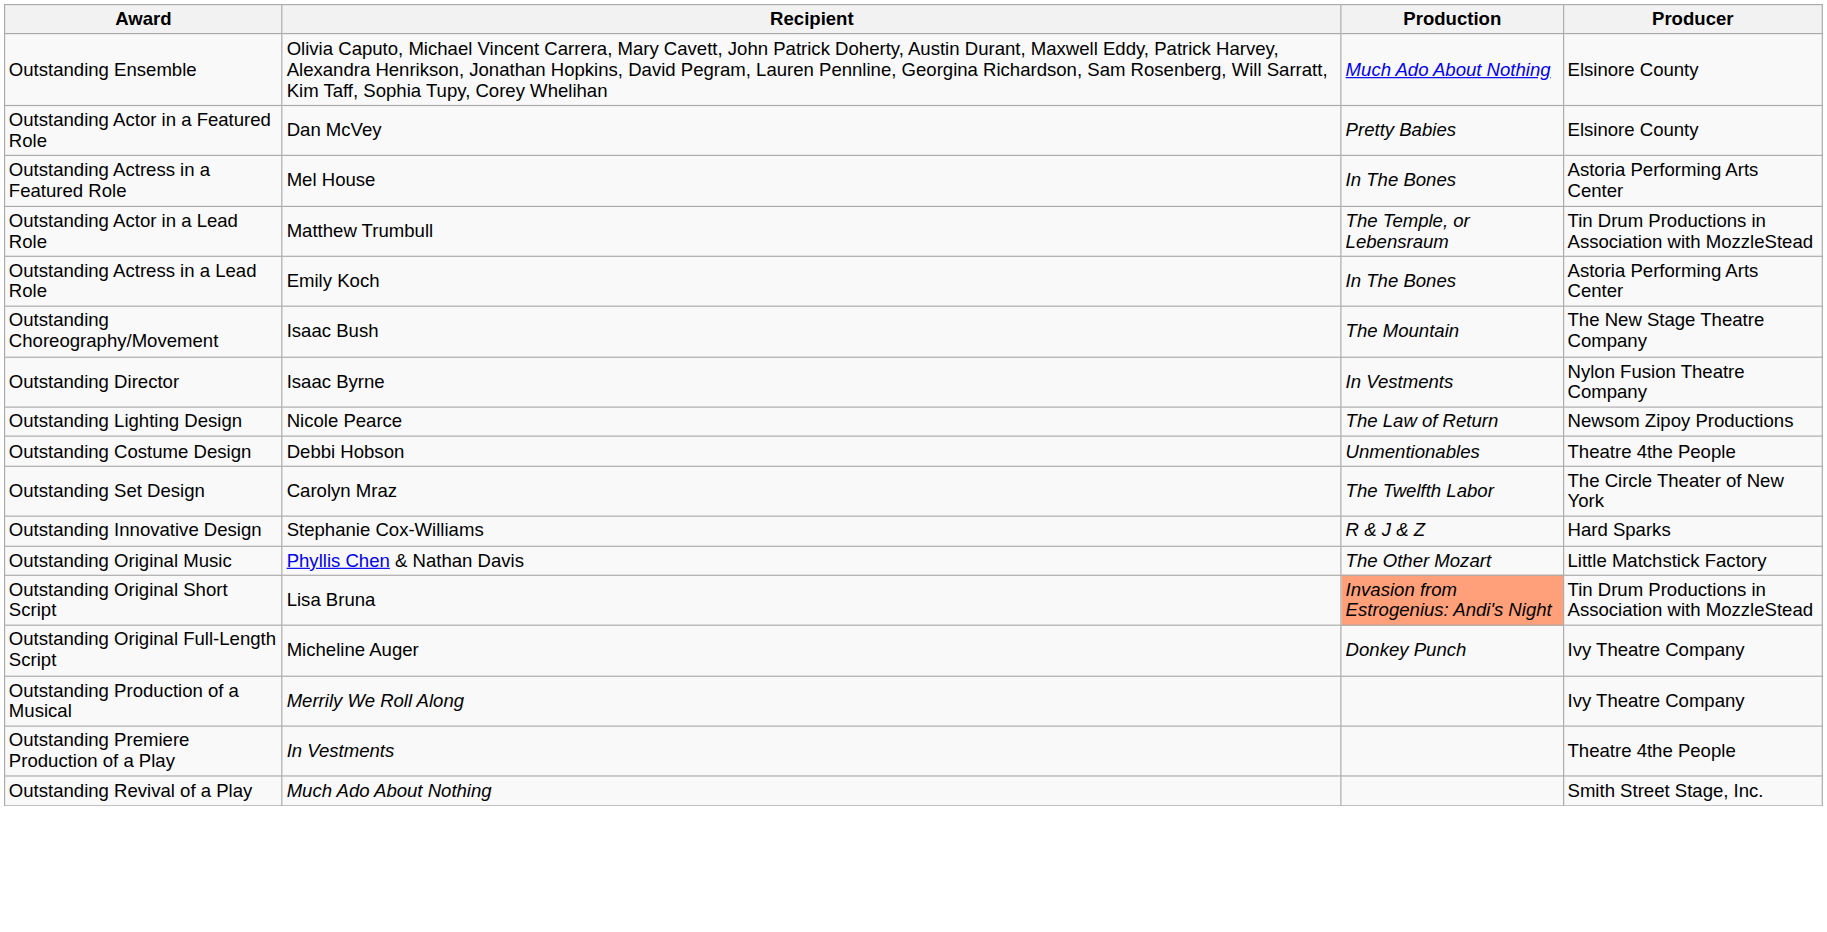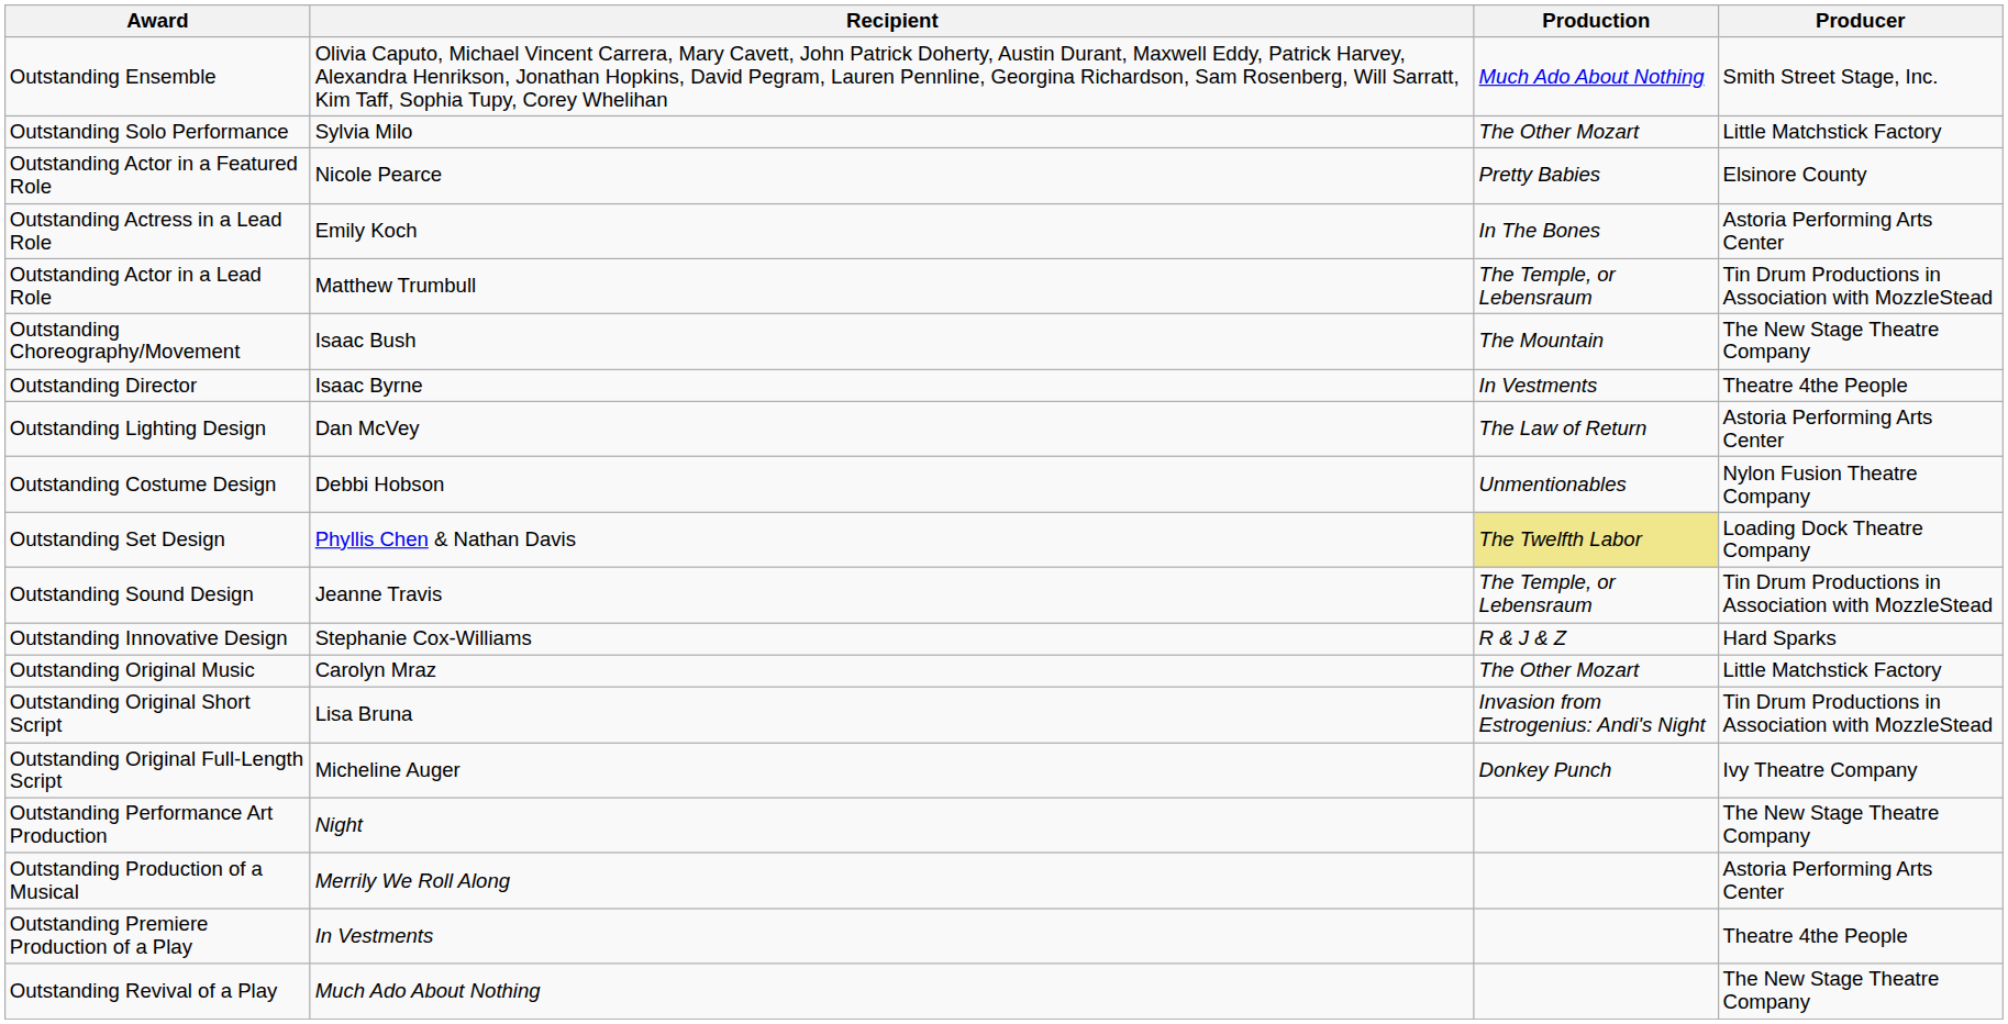Outstanding Ensemble | Producer: Elsinore County -> Smith Street Stage, Inc.
+ row: Outstanding Solo Performance | Sylvia Milo | The Other Mozart | Little Matchstick Factory
Outstanding Actor in a Featured Role | Recipient: Dan McVey -> Nicole Pearce
- row: Outstanding Actress in a Featured Role | Mel House | In The Bones | Astoria Performing Arts Center
rows swapped: Outstanding Actor in a Lead Role <-> Outstanding Actress in a Lead Role
Outstanding Director | Producer: Nylon Fusion Theatre Company -> Theatre 4the People
Outstanding Lighting Design | Recipient: Nicole Pearce -> Dan McVey
Outstanding Lighting Design | Producer: Newsom Zipoy Productions -> Astoria Performing Arts Center
Outstanding Costume Design | Producer: Theatre 4the People -> Nylon Fusion Theatre Company
Outstanding Set Design | Recipient: Carolyn Mraz -> Phyllis Chen & Nathan Davis
Outstanding Set Design | Production: no background -> khaki background
Outstanding Set Design | Producer: The Circle Theater of New York -> Loading Dock Theatre Company
+ row: Outstanding Sound Design | Jeanne Travis | The Temple, or Lebensraum | Tin Drum Productions in Association with MozzleStead
Outstanding Original Music | Recipient: Phyllis Chen & Nathan Davis -> Carolyn Mraz
Outstanding Original Short Script | Production: lightsalmon background -> no background
+ row: Outstanding Performance Art Production | Night | The New Stage Theatre Company
Outstanding Production of a Musical | Producer: Ivy Theatre Company -> Astoria Performing Arts Center
Outstanding Revival of a Play | Producer: Smith Street Stage, Inc. -> The New Stage Theatre Company
